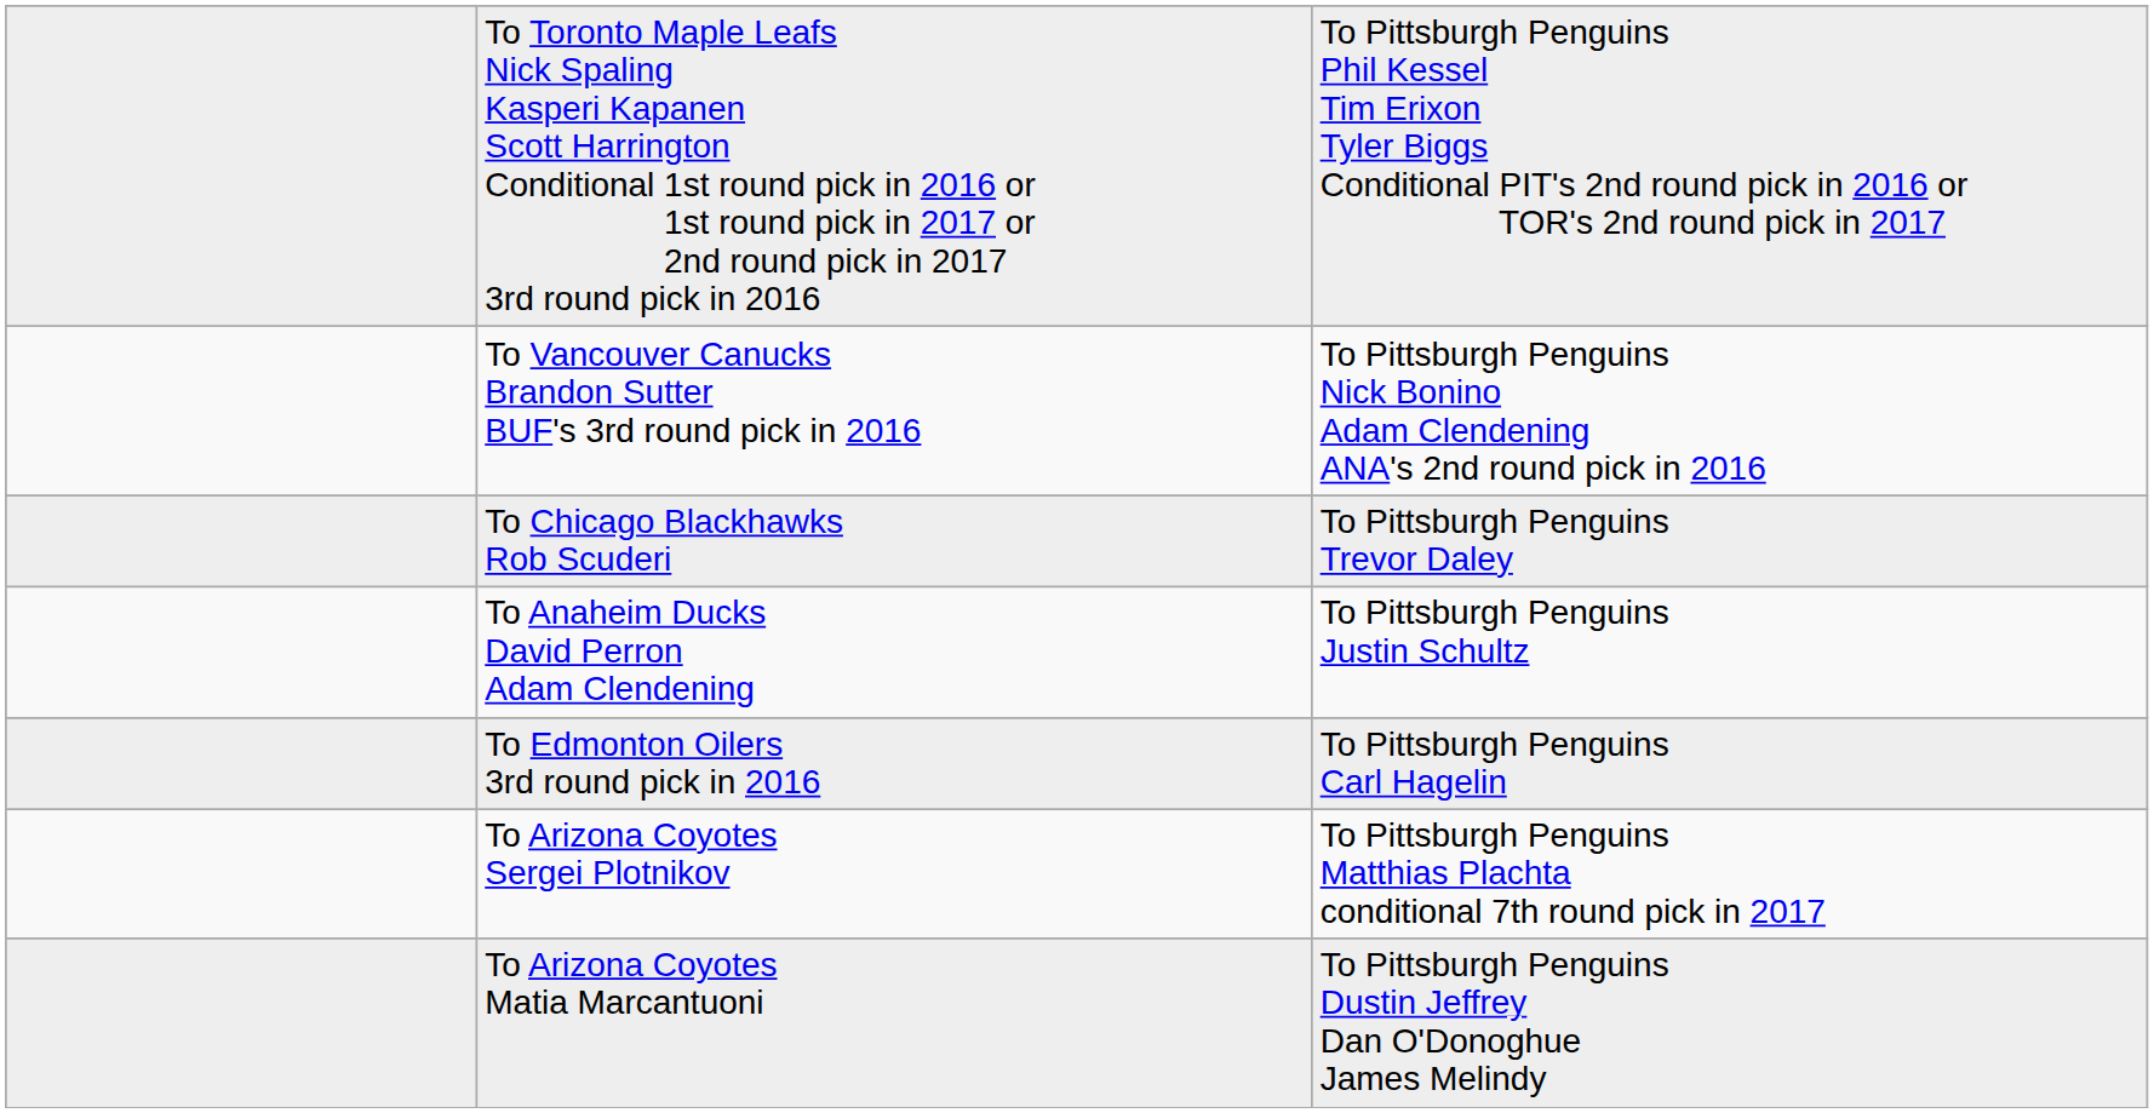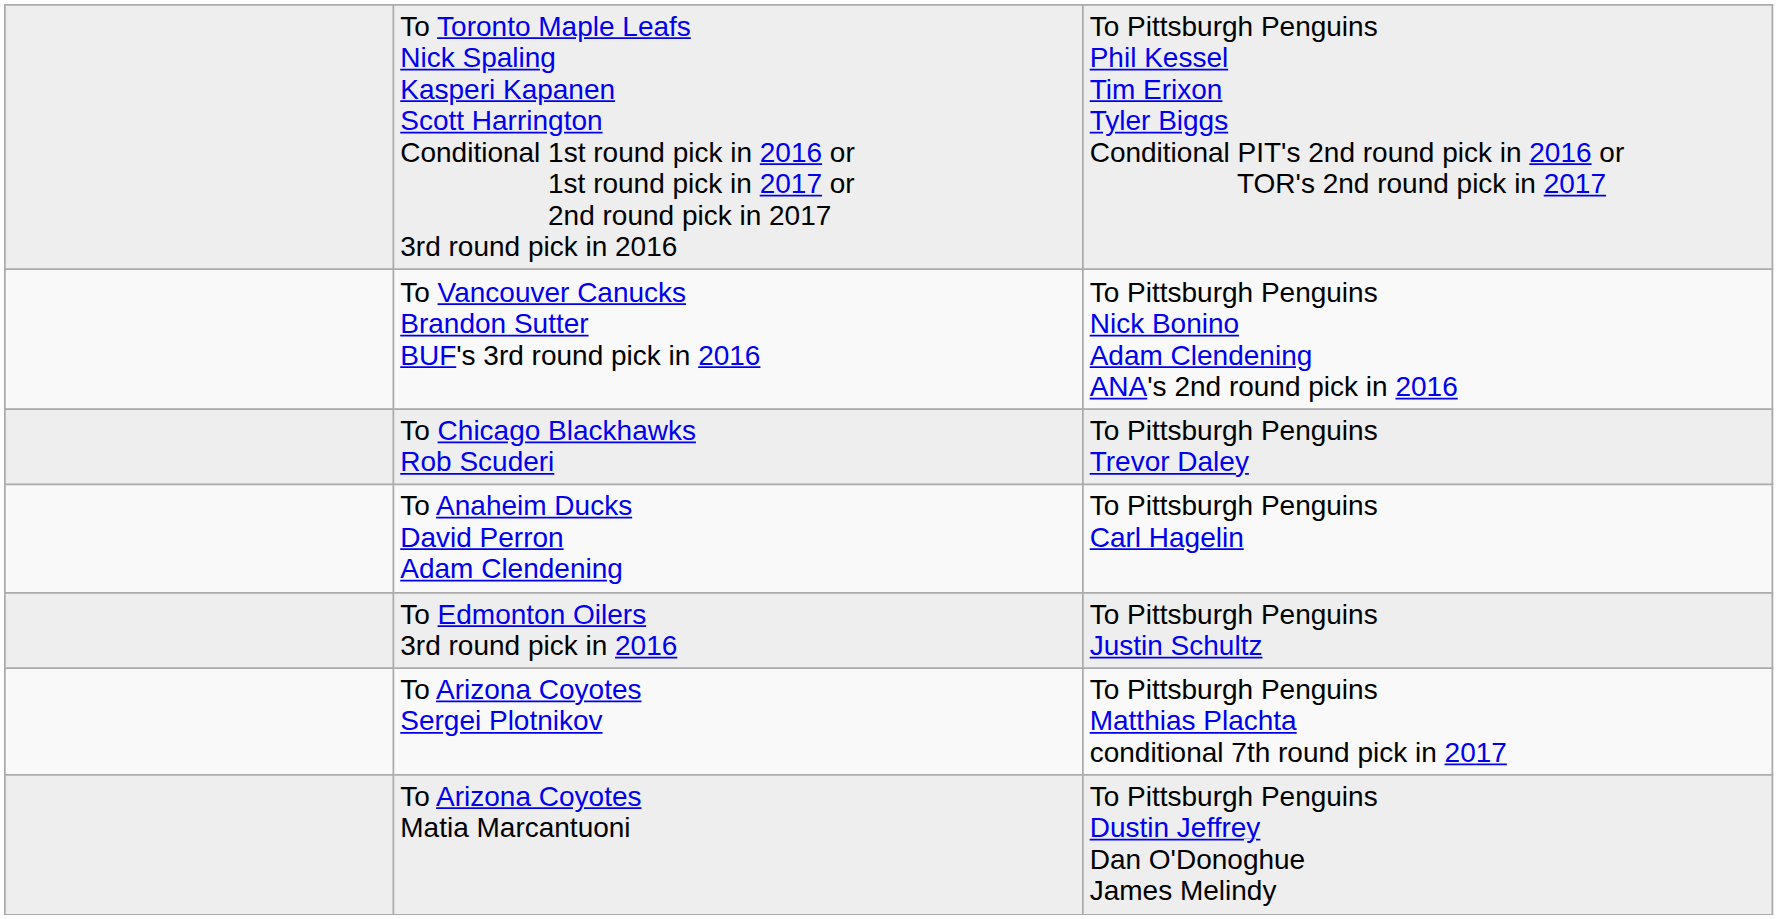To Anaheim Ducks David Perron Adam Clendening | column 3: To Pittsburgh Penguins Justin Schultz -> To Pittsburgh Penguins Carl Hagelin
To Edmonton Oilers 3rd round pick in 2016 | column 3: To Pittsburgh Penguins Carl Hagelin -> To Pittsburgh Penguins Justin Schultz
